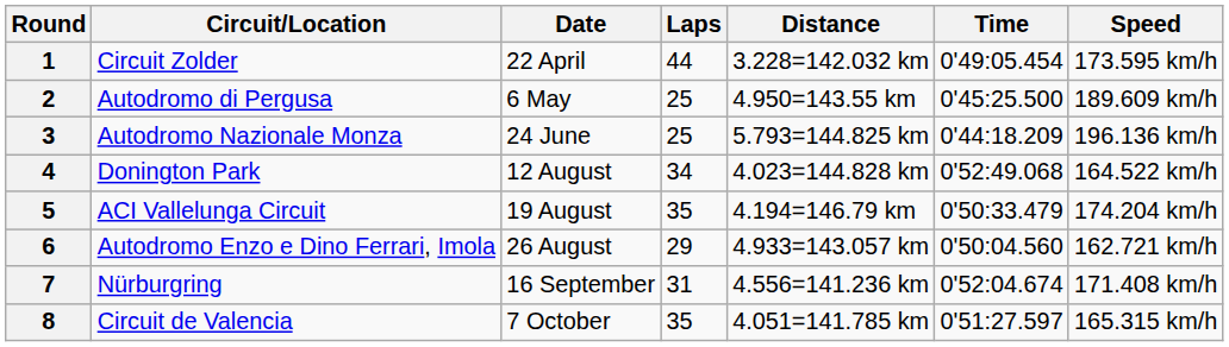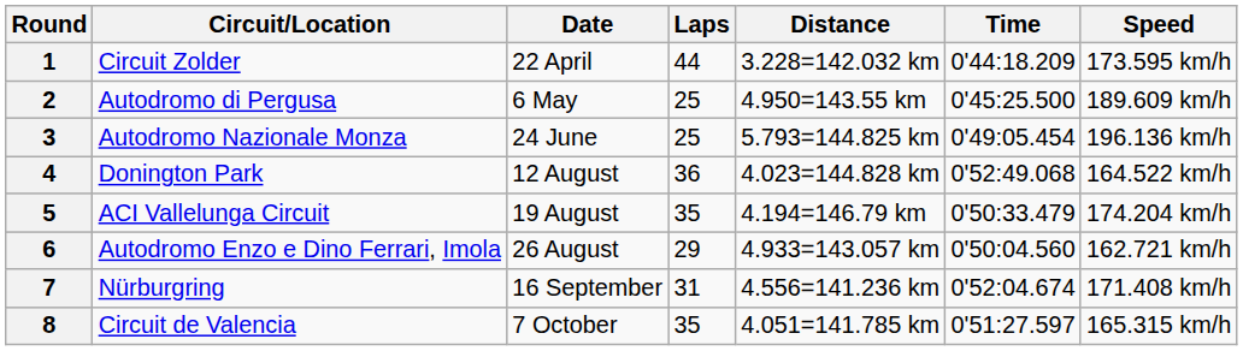1 | Time: 0'49:05.454 -> 0'44:18.209
3 | Time: 0'44:18.209 -> 0'49:05.454
4 | Laps: 34 -> 36
